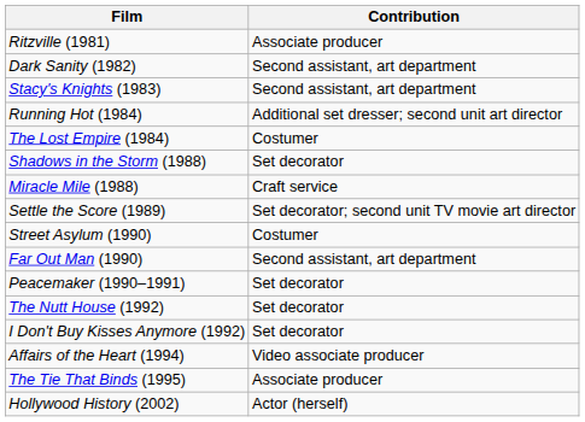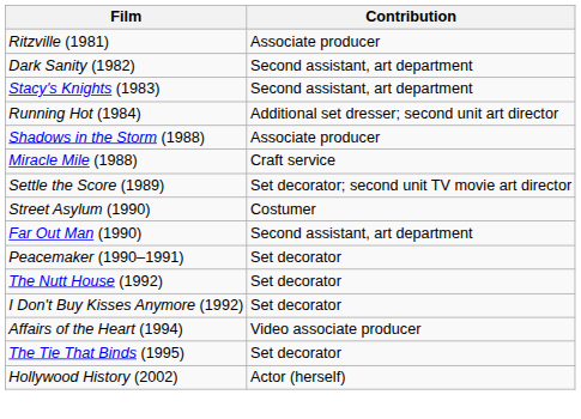- row: The Lost Empire (1984) | Costumer
Shadows in the Storm (1988) | Contribution: Set decorator -> Associate producer
The Tie That Binds (1995) | Contribution: Associate producer -> Set decorator
